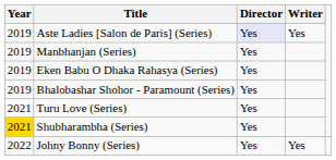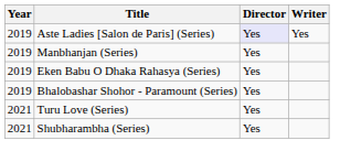Shubharambha (Series) | Year: gold background -> no background
- row: 2022 | Johny Bonny (Series) | Yes | Yes
